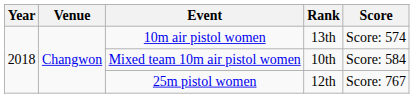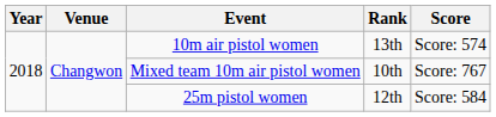Mixed team 10m air pistol women | Score: Score: 584 -> Score: 767
25m pistol women | Score: Score: 767 -> Score: 584
